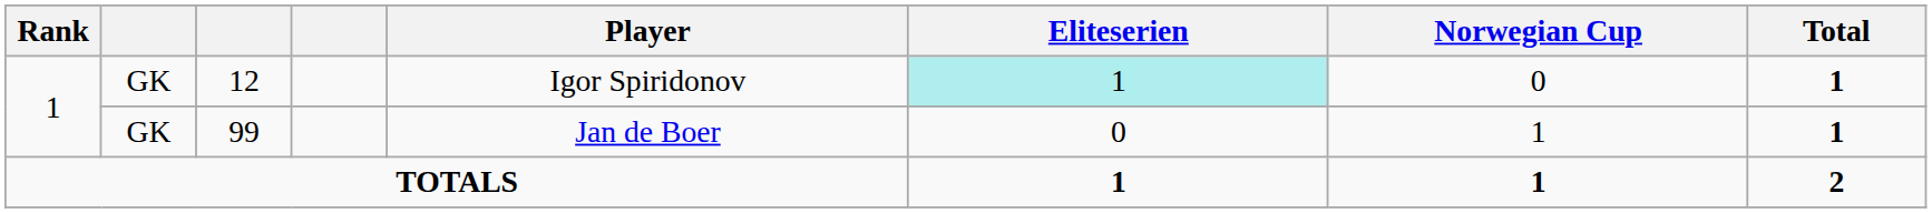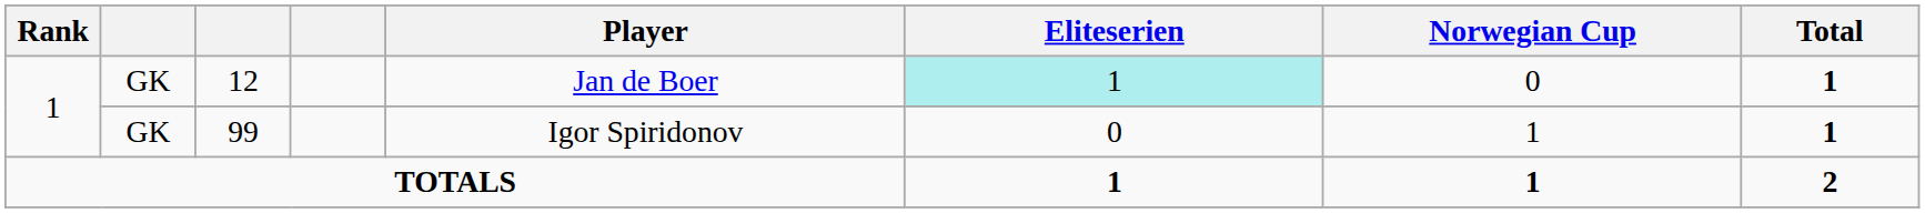12 | Player: Igor Spiridonov -> Jan de Boer
99 | Player: Jan de Boer -> Igor Spiridonov
